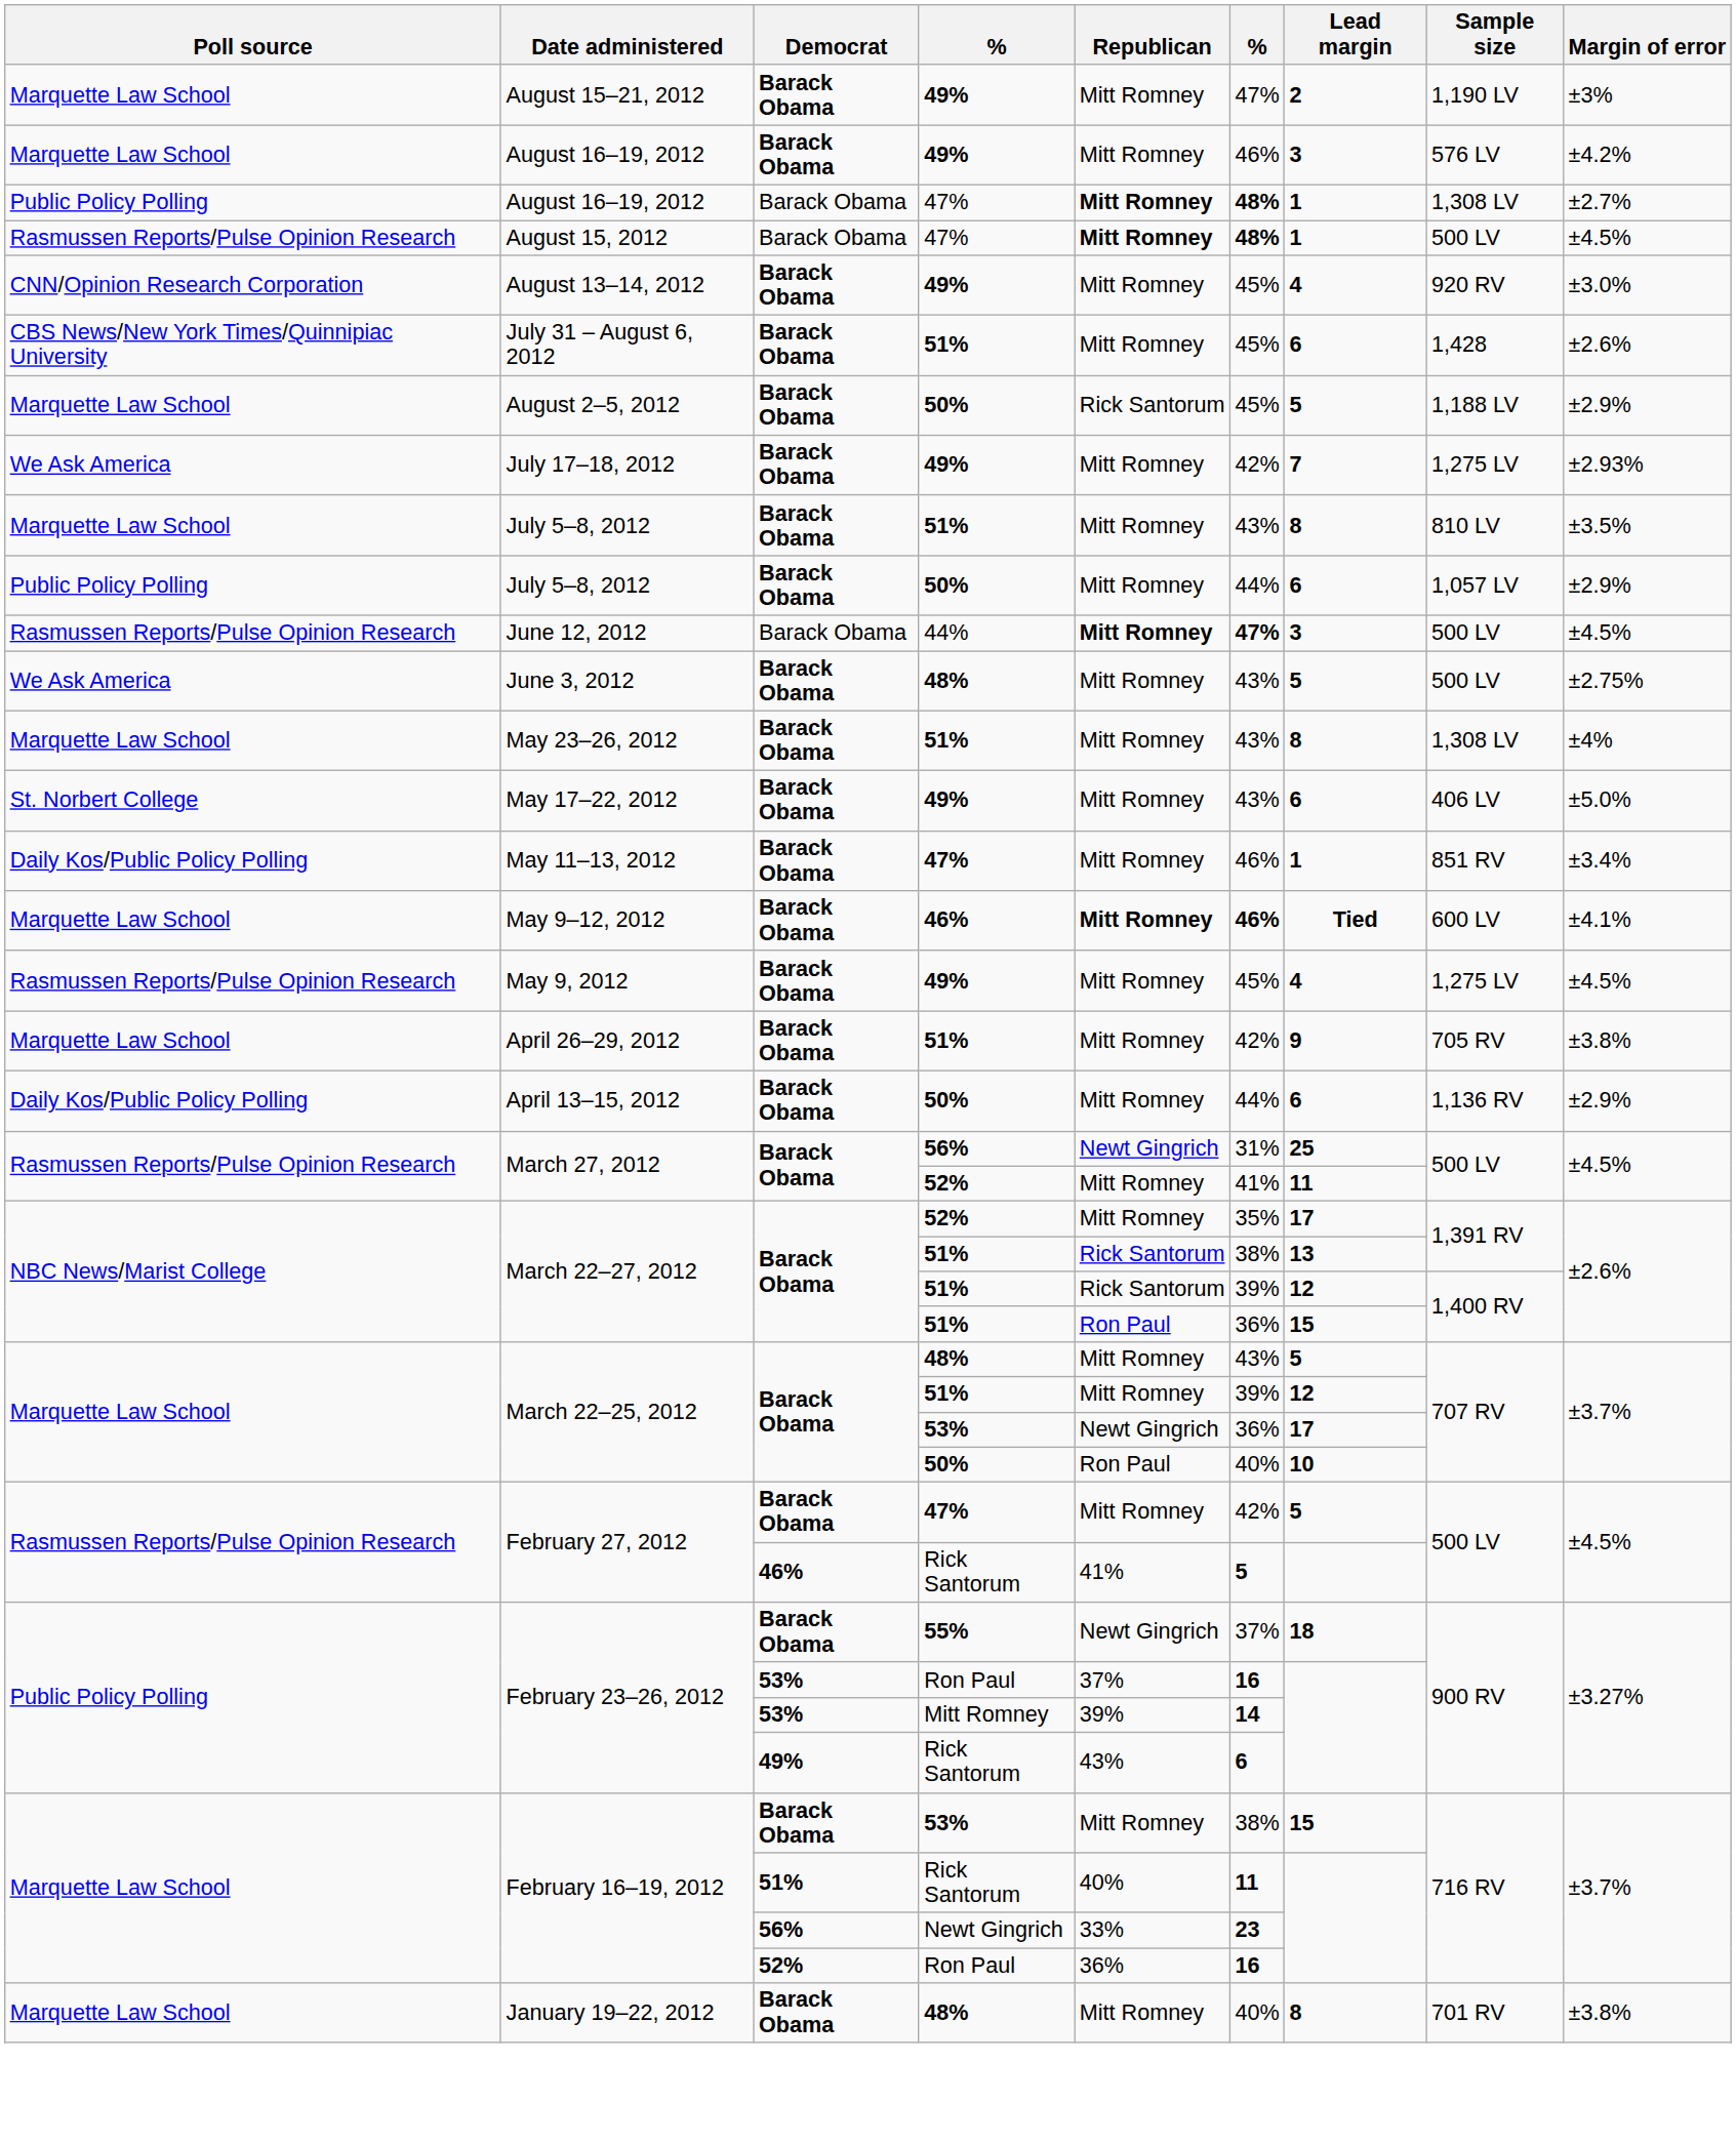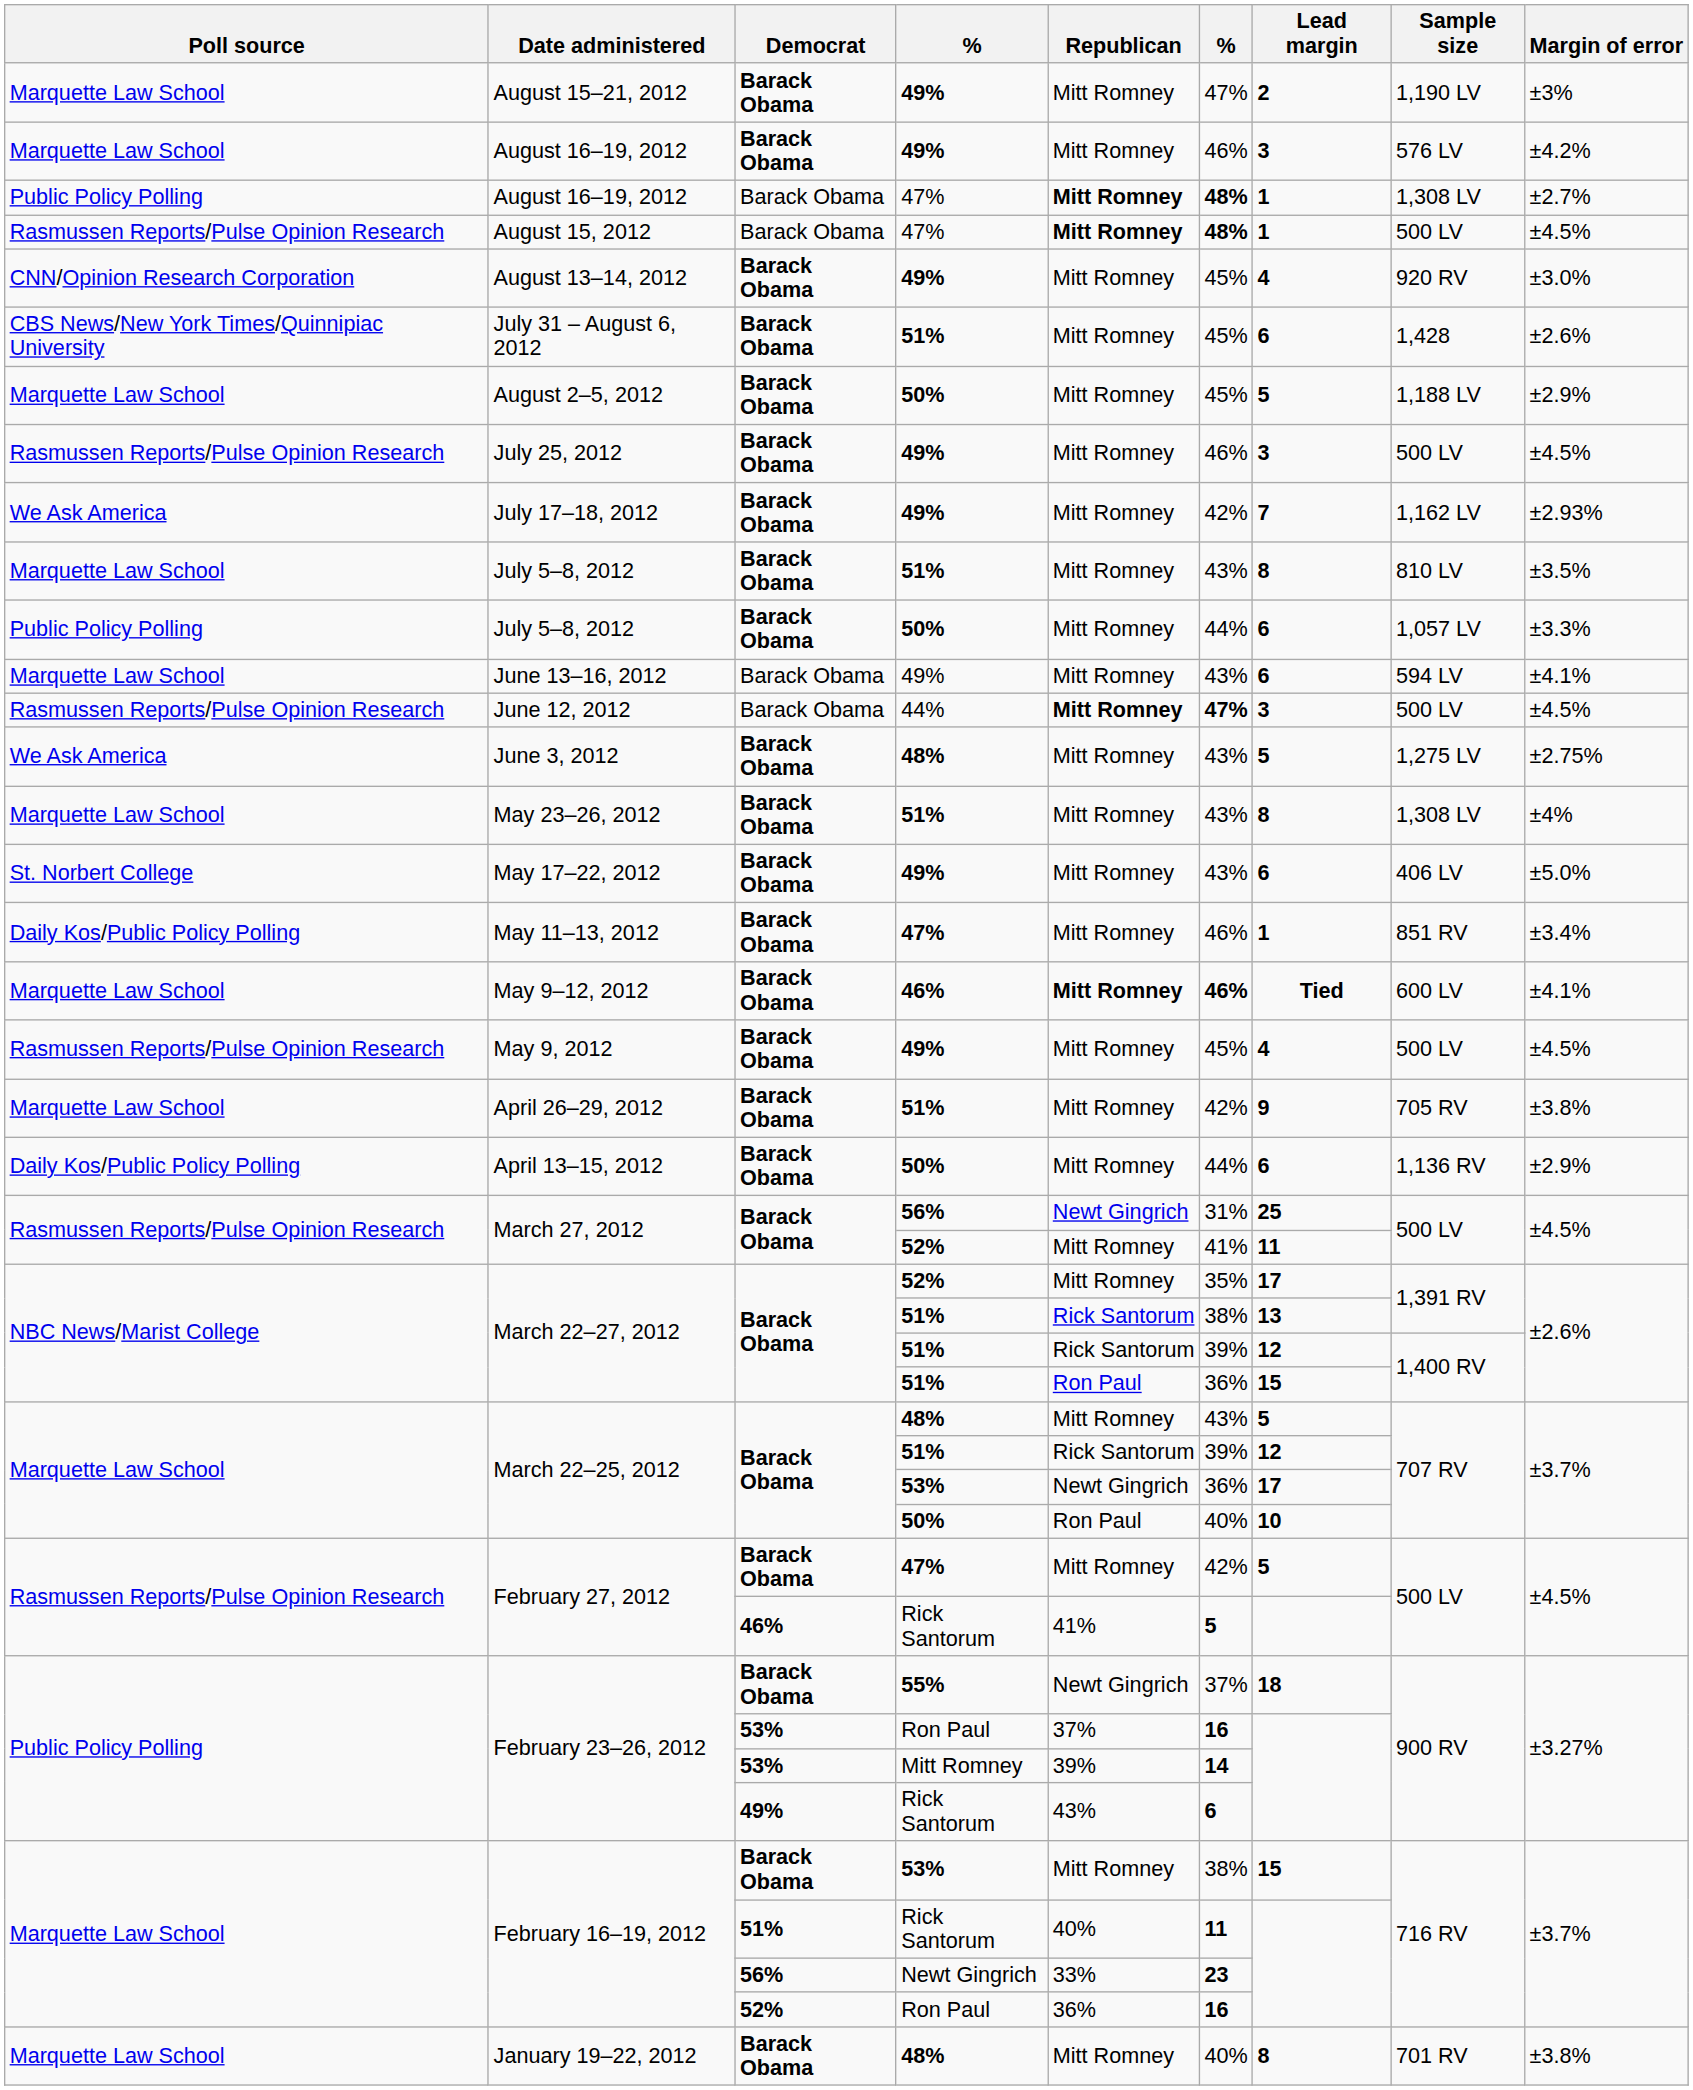August 2–5, 2012 | Republican: Rick Santorum -> Mitt Romney
+ row: Rasmussen Reports/Pulse Opinion Research | July 25, 2012 | Barack Obama | 49% | Mitt Romney | 46% | 3 | 500 LV | ±4.5%
July 17–18, 2012 | Sample size: 1,275 LV -> 1,162 LV
July 5–8, 2012 / 50% | Margin of error: ±2.9% -> ±3.3%
+ row: Marquette Law School | June 13–16, 2012 | Barack Obama | 49% | Mitt Romney | 43% | 6 | 594 LV | ±4.1%
June 3, 2012 | Sample size: 500 LV -> 1,275 LV
May 9, 2012 | Sample size: 1,275 LV -> 500 LV
March 22–25, 2012 / 51% | Republican: Mitt Romney -> Rick Santorum
